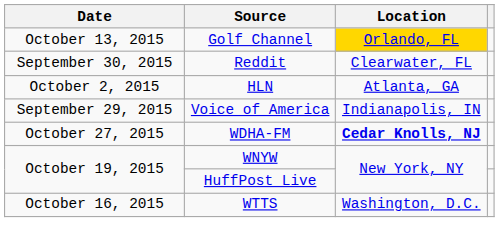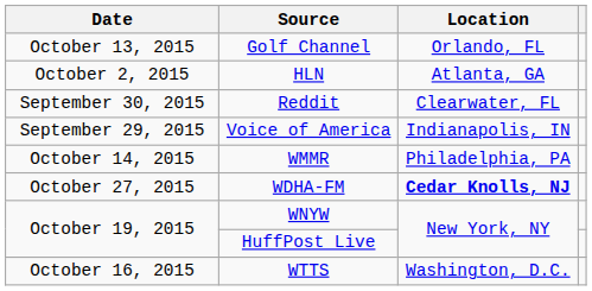Golf Channel | Location: gold background -> no background
rows swapped: Reddit <-> HLN
+ row: October 14, 2015 | WMMR | Philadelphia, PA
